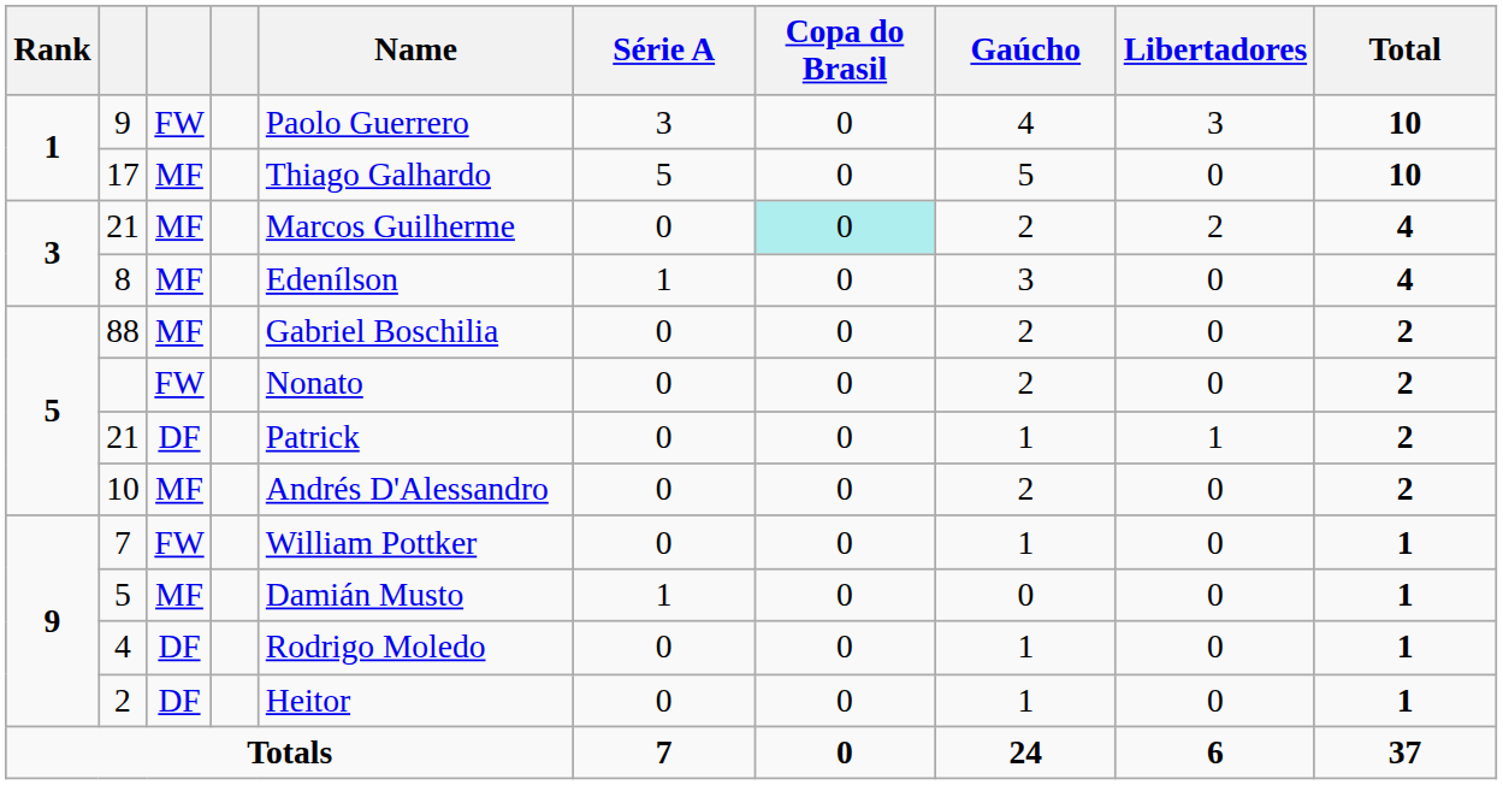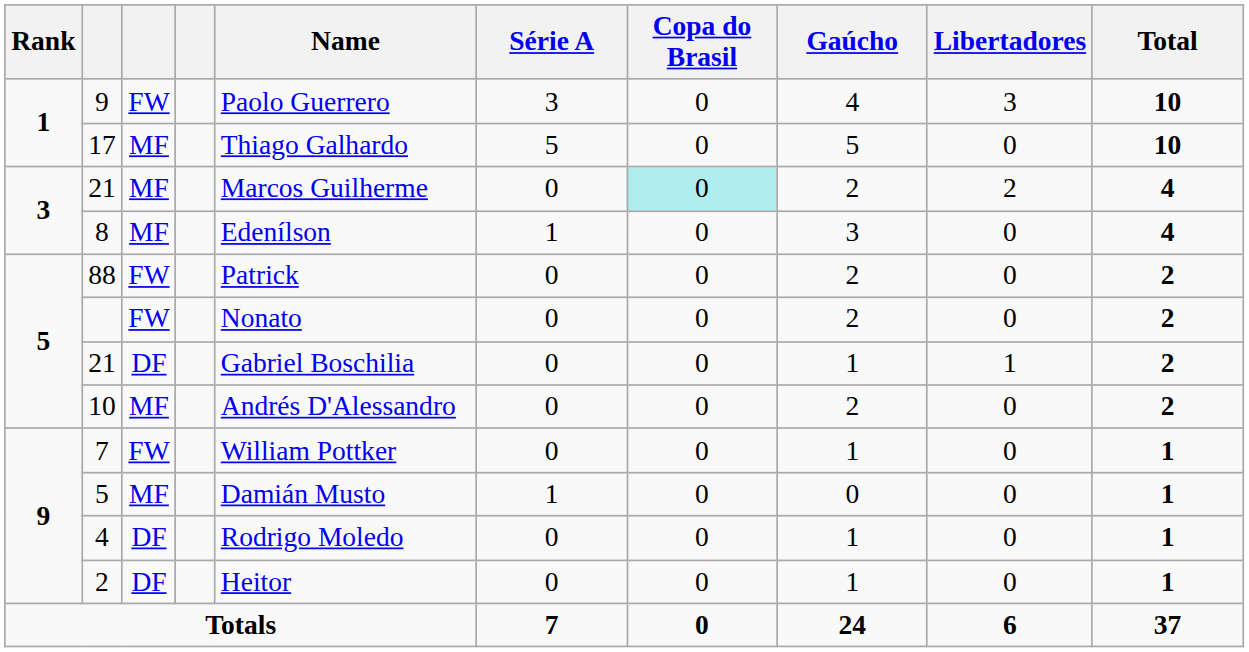88 | column 3: MF -> FW
88 | Name: Gabriel Boschilia -> Patrick
5 / 21 | Name: Patrick -> Gabriel Boschilia
